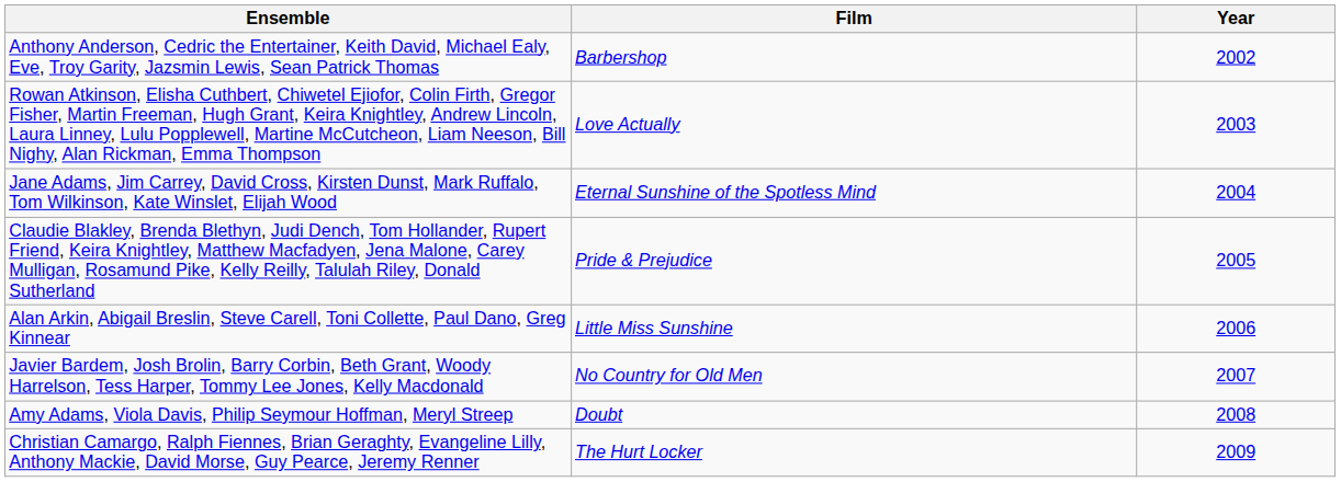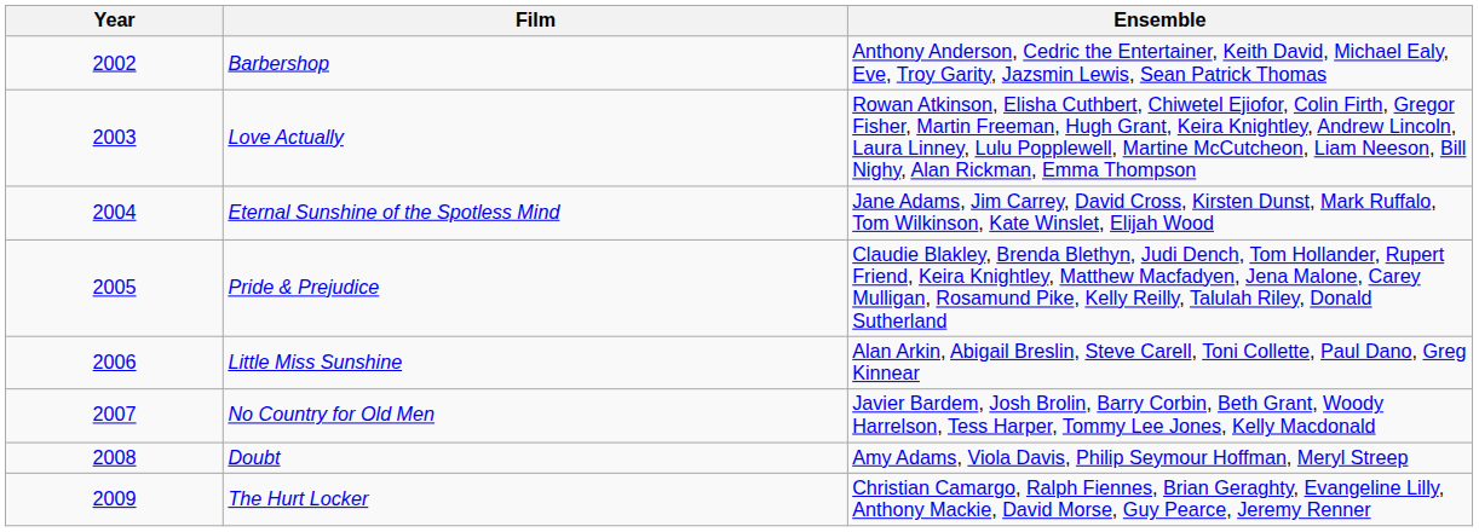columns swapped: Year <-> Ensemble
